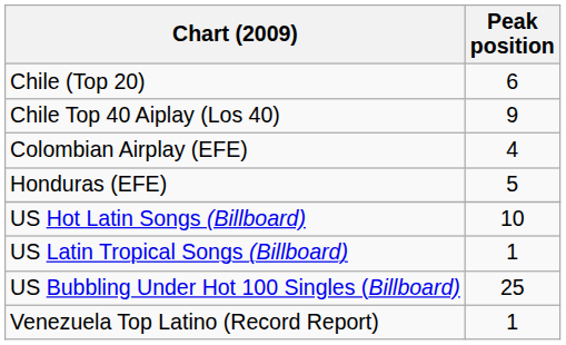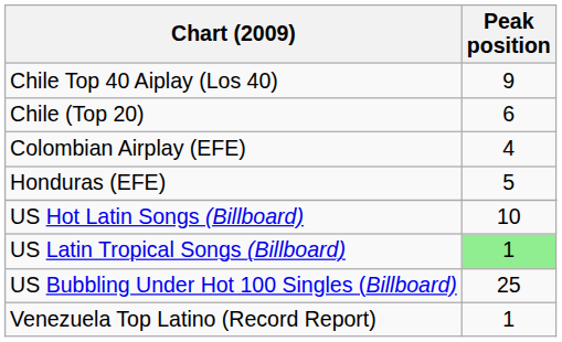rows swapped: Chile (Top 20) <-> Chile Top 40 Aiplay (Los 40)
US Latin Tropical Songs (Billboard) | Peak position: no background -> lightgreen background
